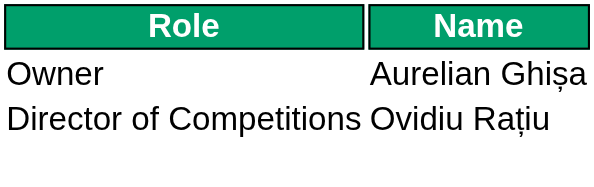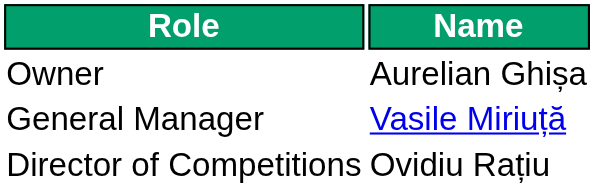+ row: General Manager | Vasile Miriuță
